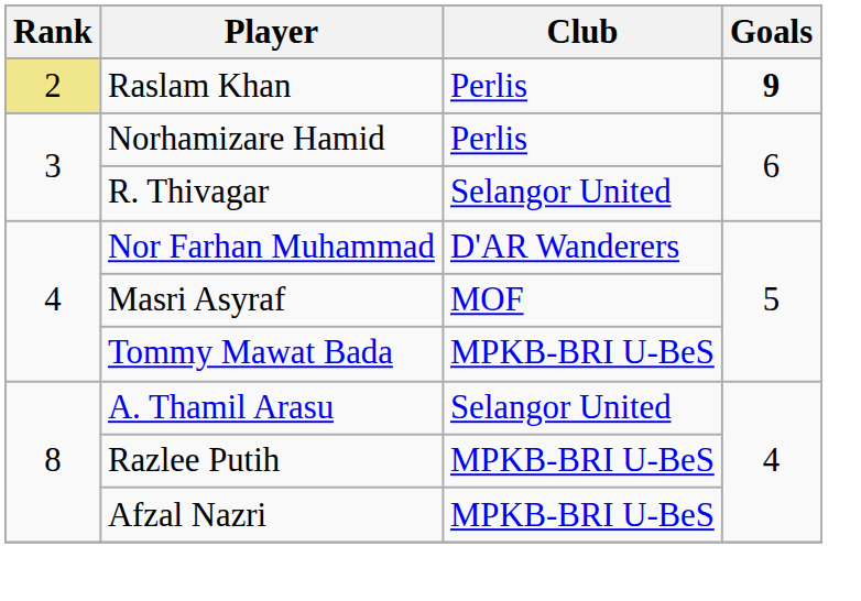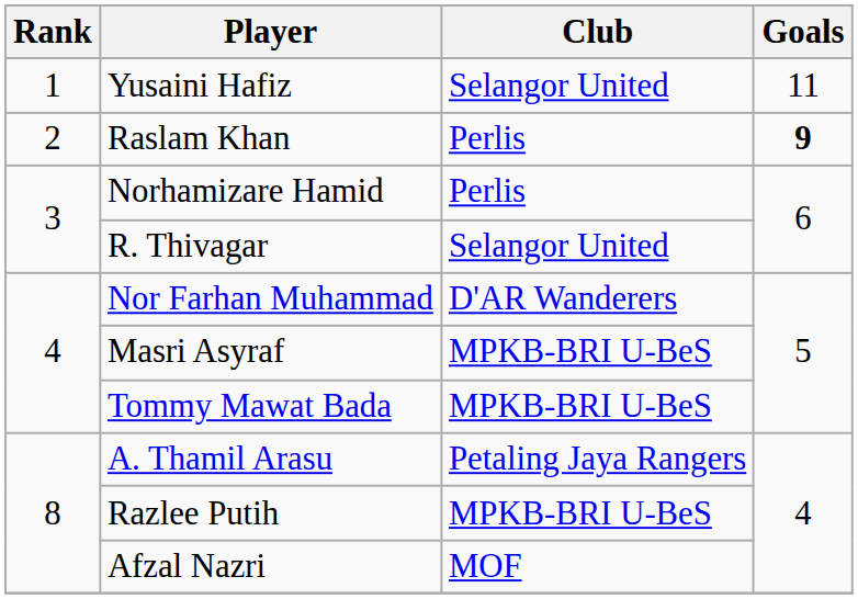+ row: 1 | Yusaini Hafiz | Selangor United | 11
Raslam Khan | Rank: khaki background -> no background
Masri Asyraf | Club: MOF -> MPKB-BRI U-BeS
A. Thamil Arasu | Club: Selangor United -> Petaling Jaya Rangers
Afzal Nazri | Club: MPKB-BRI U-BeS -> MOF
